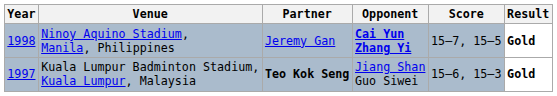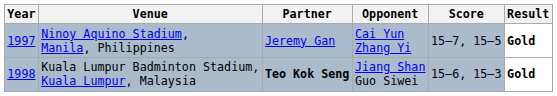Ninoy Aquino Stadium, Manila, Philippines | Year: 1998 -> 1997
Ninoy Aquino Stadium, Manila, Philippines | Opponent: bold -> normal
Kuala Lumpur Badminton Stadium, Kuala Lumpur, Malaysia | Year: 1997 -> 1998
